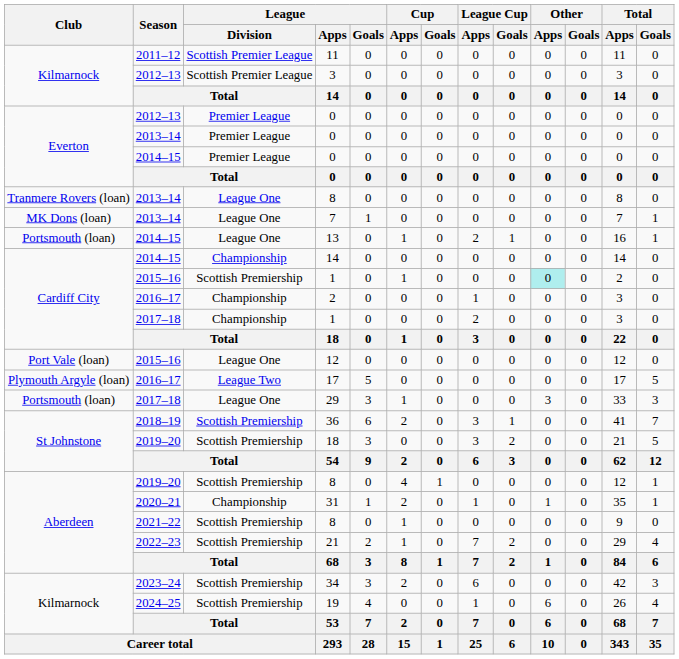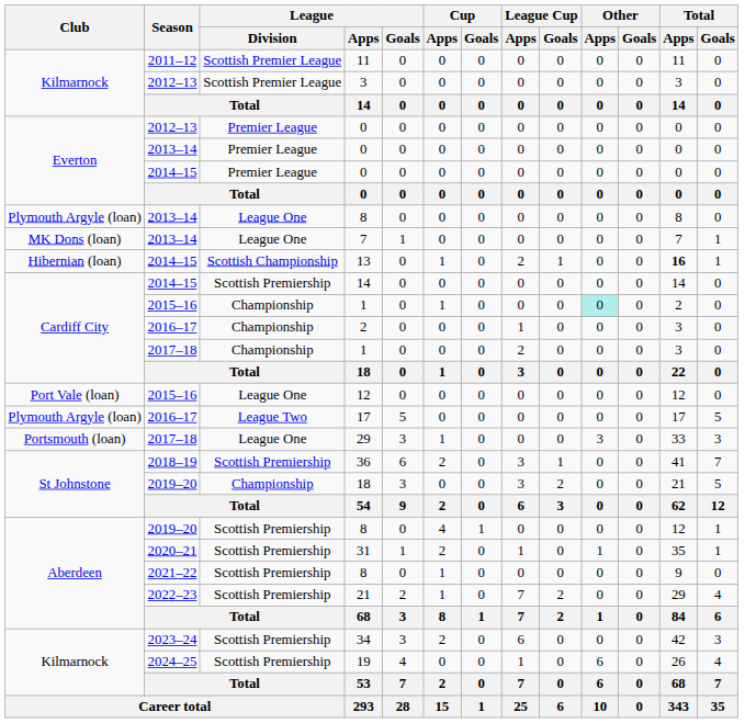2013–14 / 8 | Club: Tranmere Rovers (loan) -> Plymouth Argyle (loan)
13 | Club: Portsmouth (loan) -> Hibernian (loan)
13 | League / Division: League One -> Scottish Championship
13 | Total / Apps: normal -> bold
2014–15 / 14 | League / Division: Championship -> Scottish Premiership
2015–16 / 1 | League / Division: Scottish Premiership -> Championship
2019–20 / 18 | League / Division: Scottish Premiership -> Championship
31 | League / Division: Championship -> Scottish Premiership
